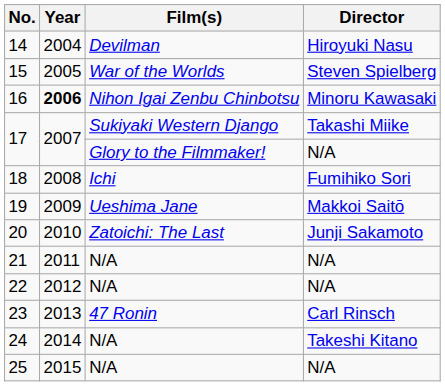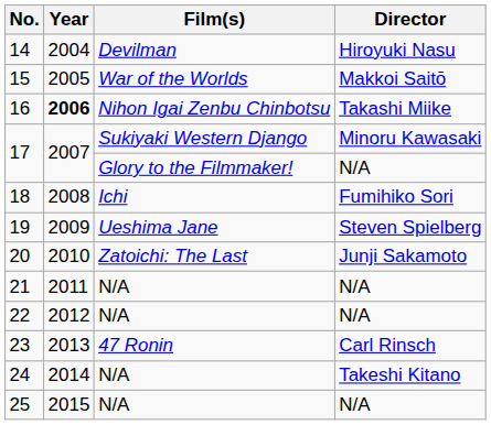15 | Director: Steven Spielberg -> Makkoi Saitō
16 | Director: Minoru Kawasaki -> Takashi Miike
17 / Sukiyaki Western Django | Director: Takashi Miike -> Minoru Kawasaki
19 | Director: Makkoi Saitō -> Steven Spielberg
